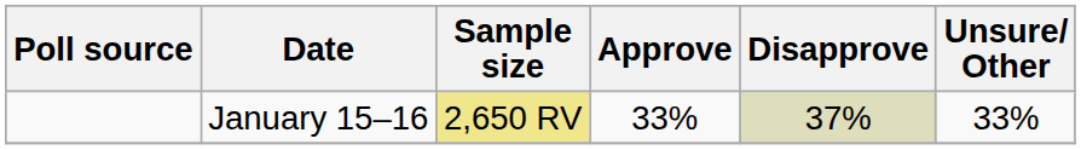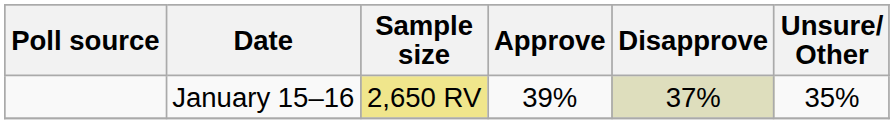January 15–16 | Approve: 33% -> 39%
January 15–16 | Unsure/ Other: 33% -> 35%
